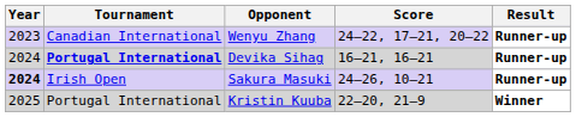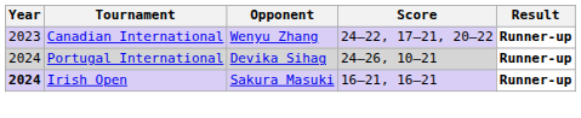Devika Sihag | Tournament: bold -> normal
Devika Sihag | Score: 16–21, 16–21 -> 24–26, 10–21
Sakura Masuki | Score: 24–26, 10–21 -> 16–21, 16–21
- row: 2025 | Portugal International | Kristin Kuuba | 22–20, 21–9 | Winner
